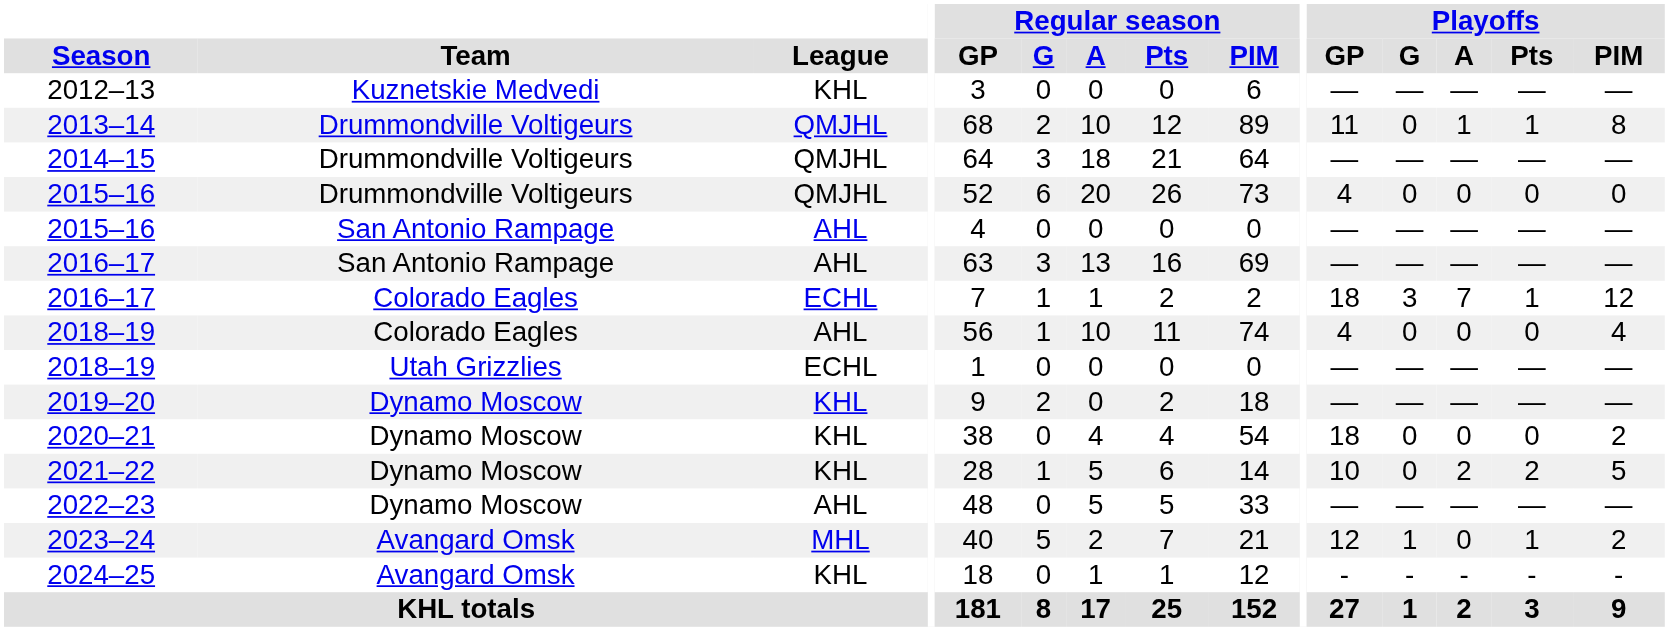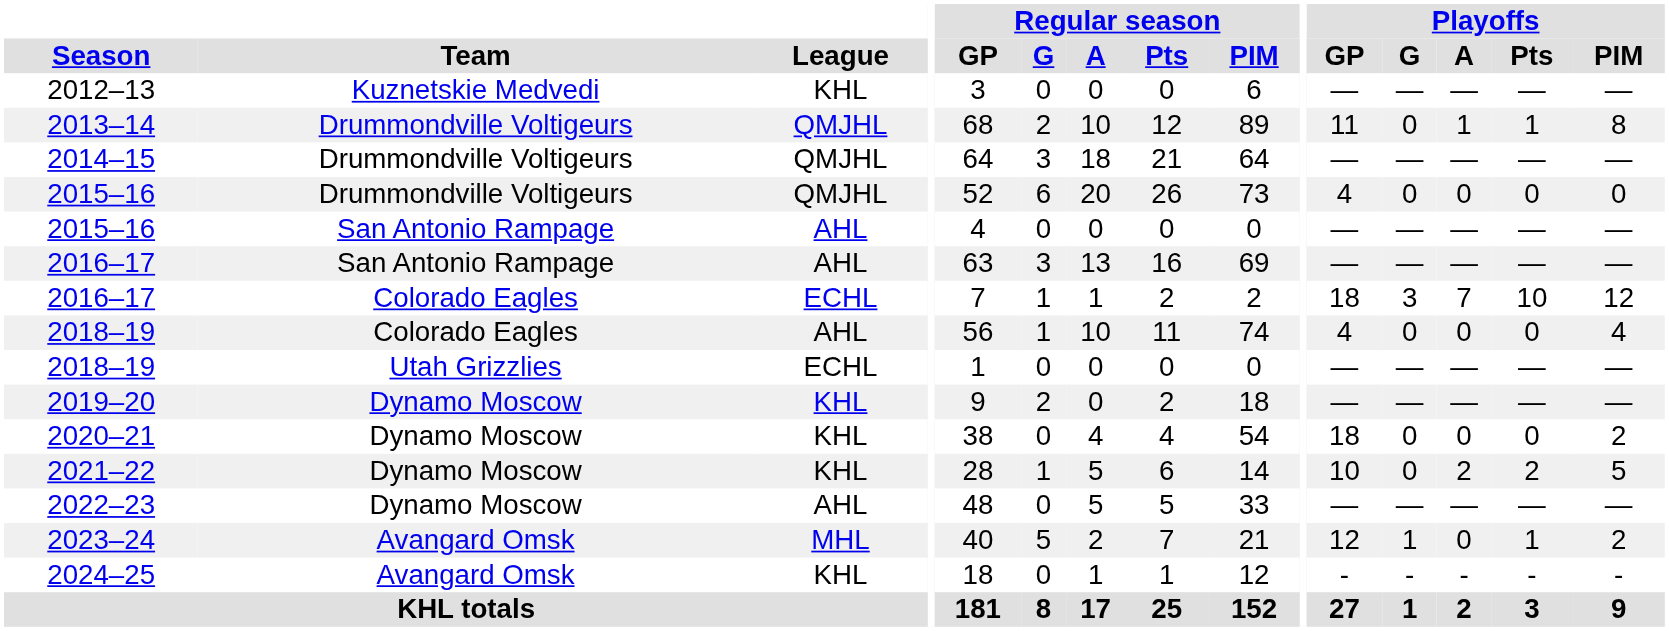2016–17 / Colorado Eagles | Playoffs / Pts: 1 -> 10
